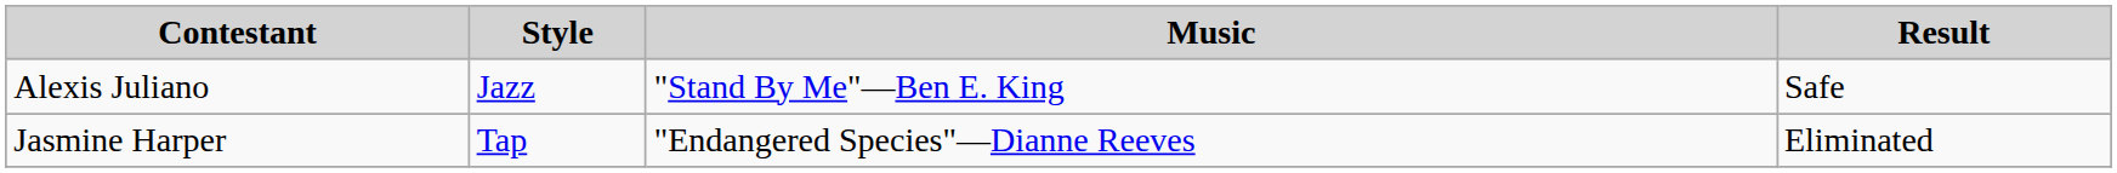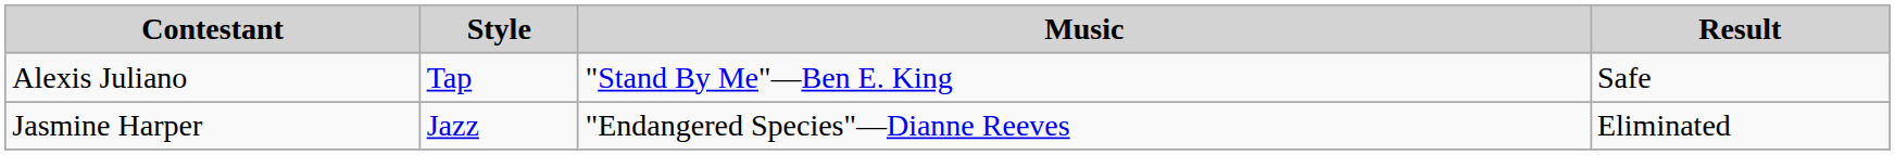Alexis Juliano | Style: Jazz -> Tap
Jasmine Harper | Style: Tap -> Jazz
